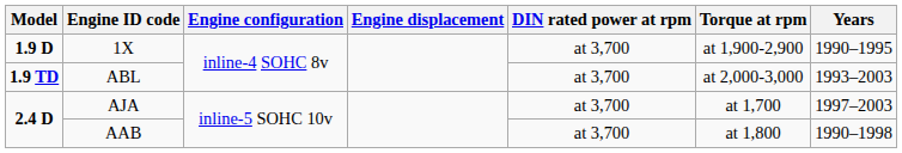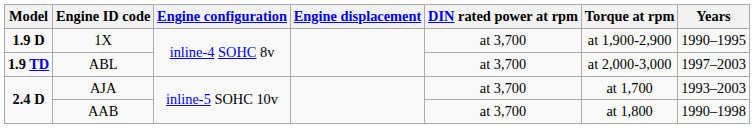ABL | Years: 1993–2003 -> 1997–2003
AJA | Years: 1997–2003 -> 1993–2003
